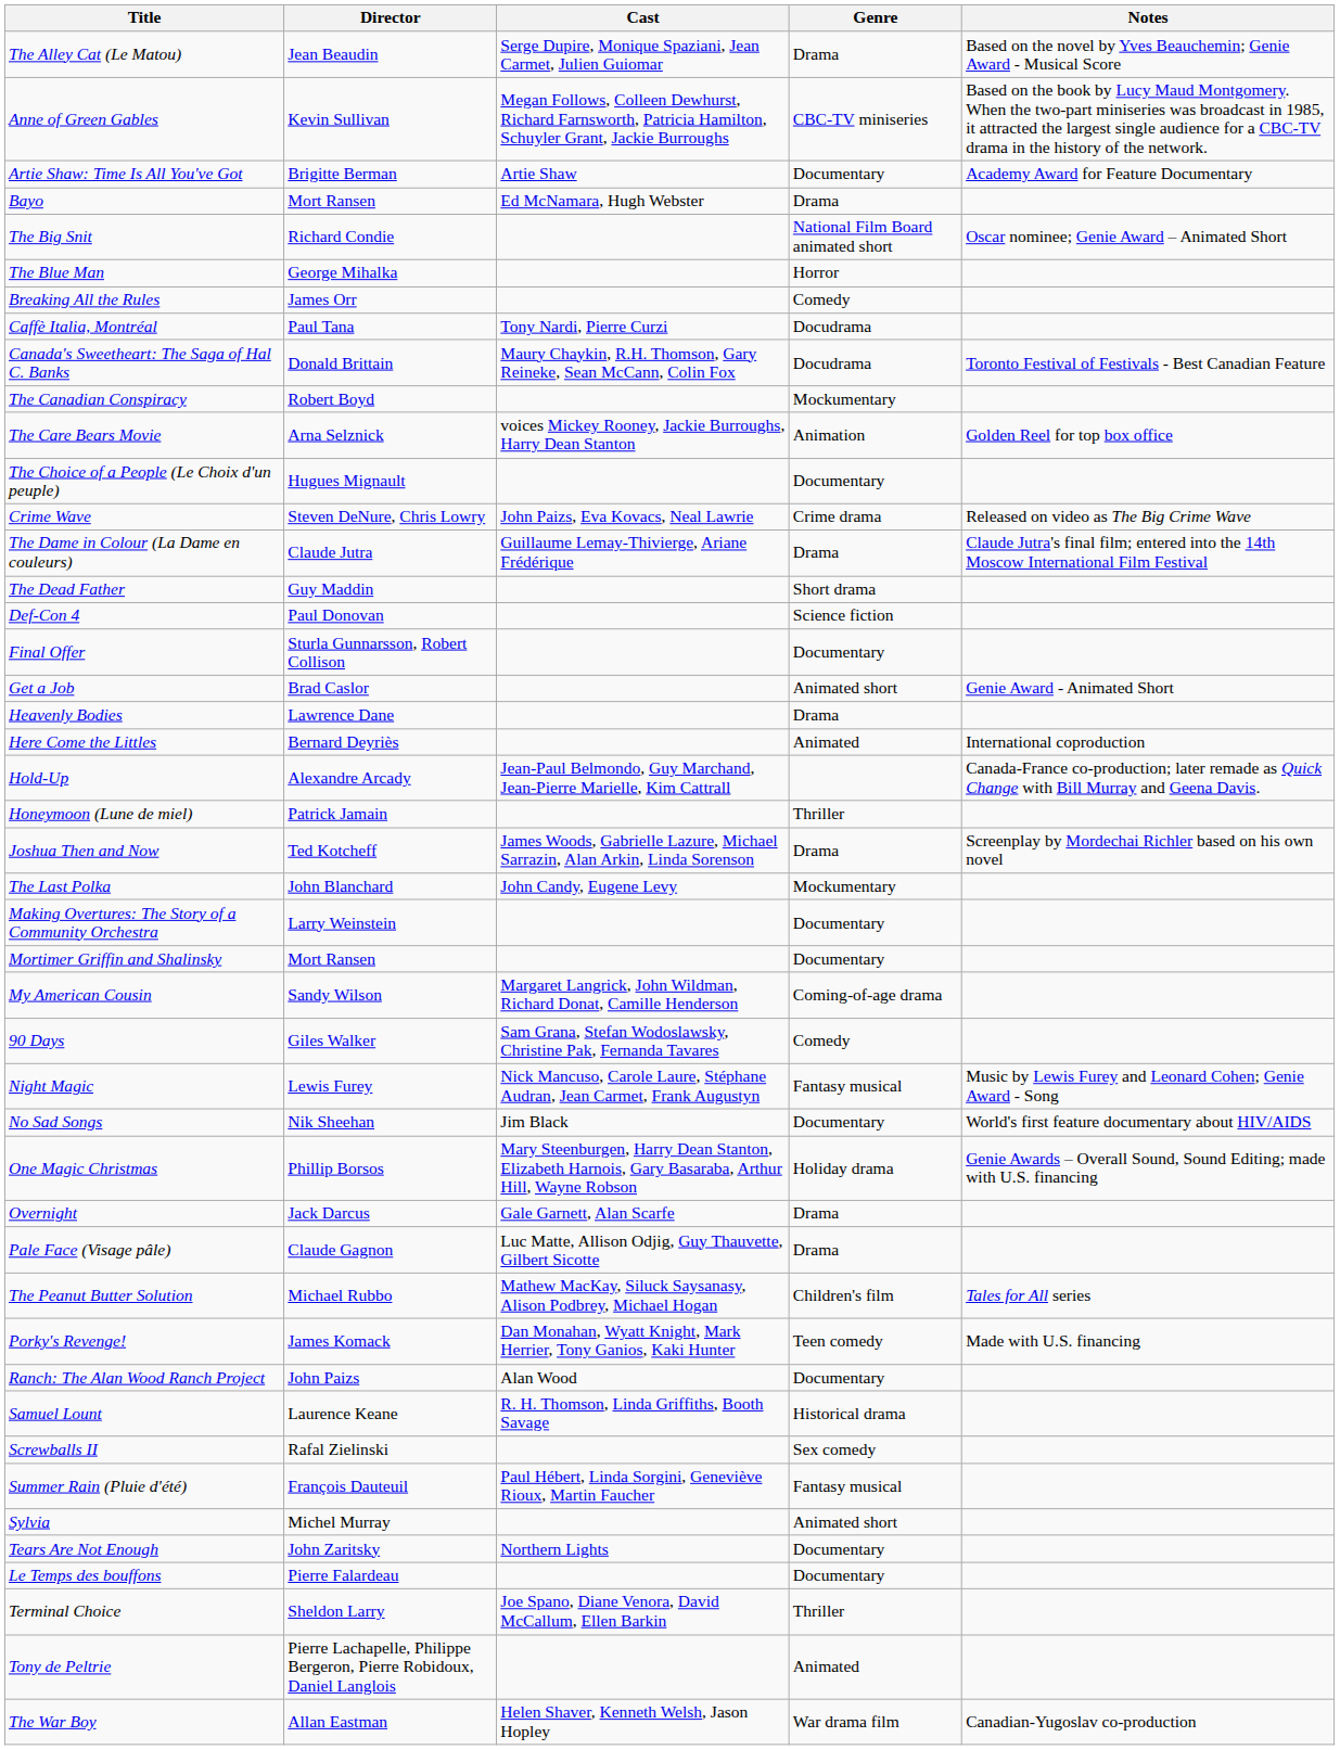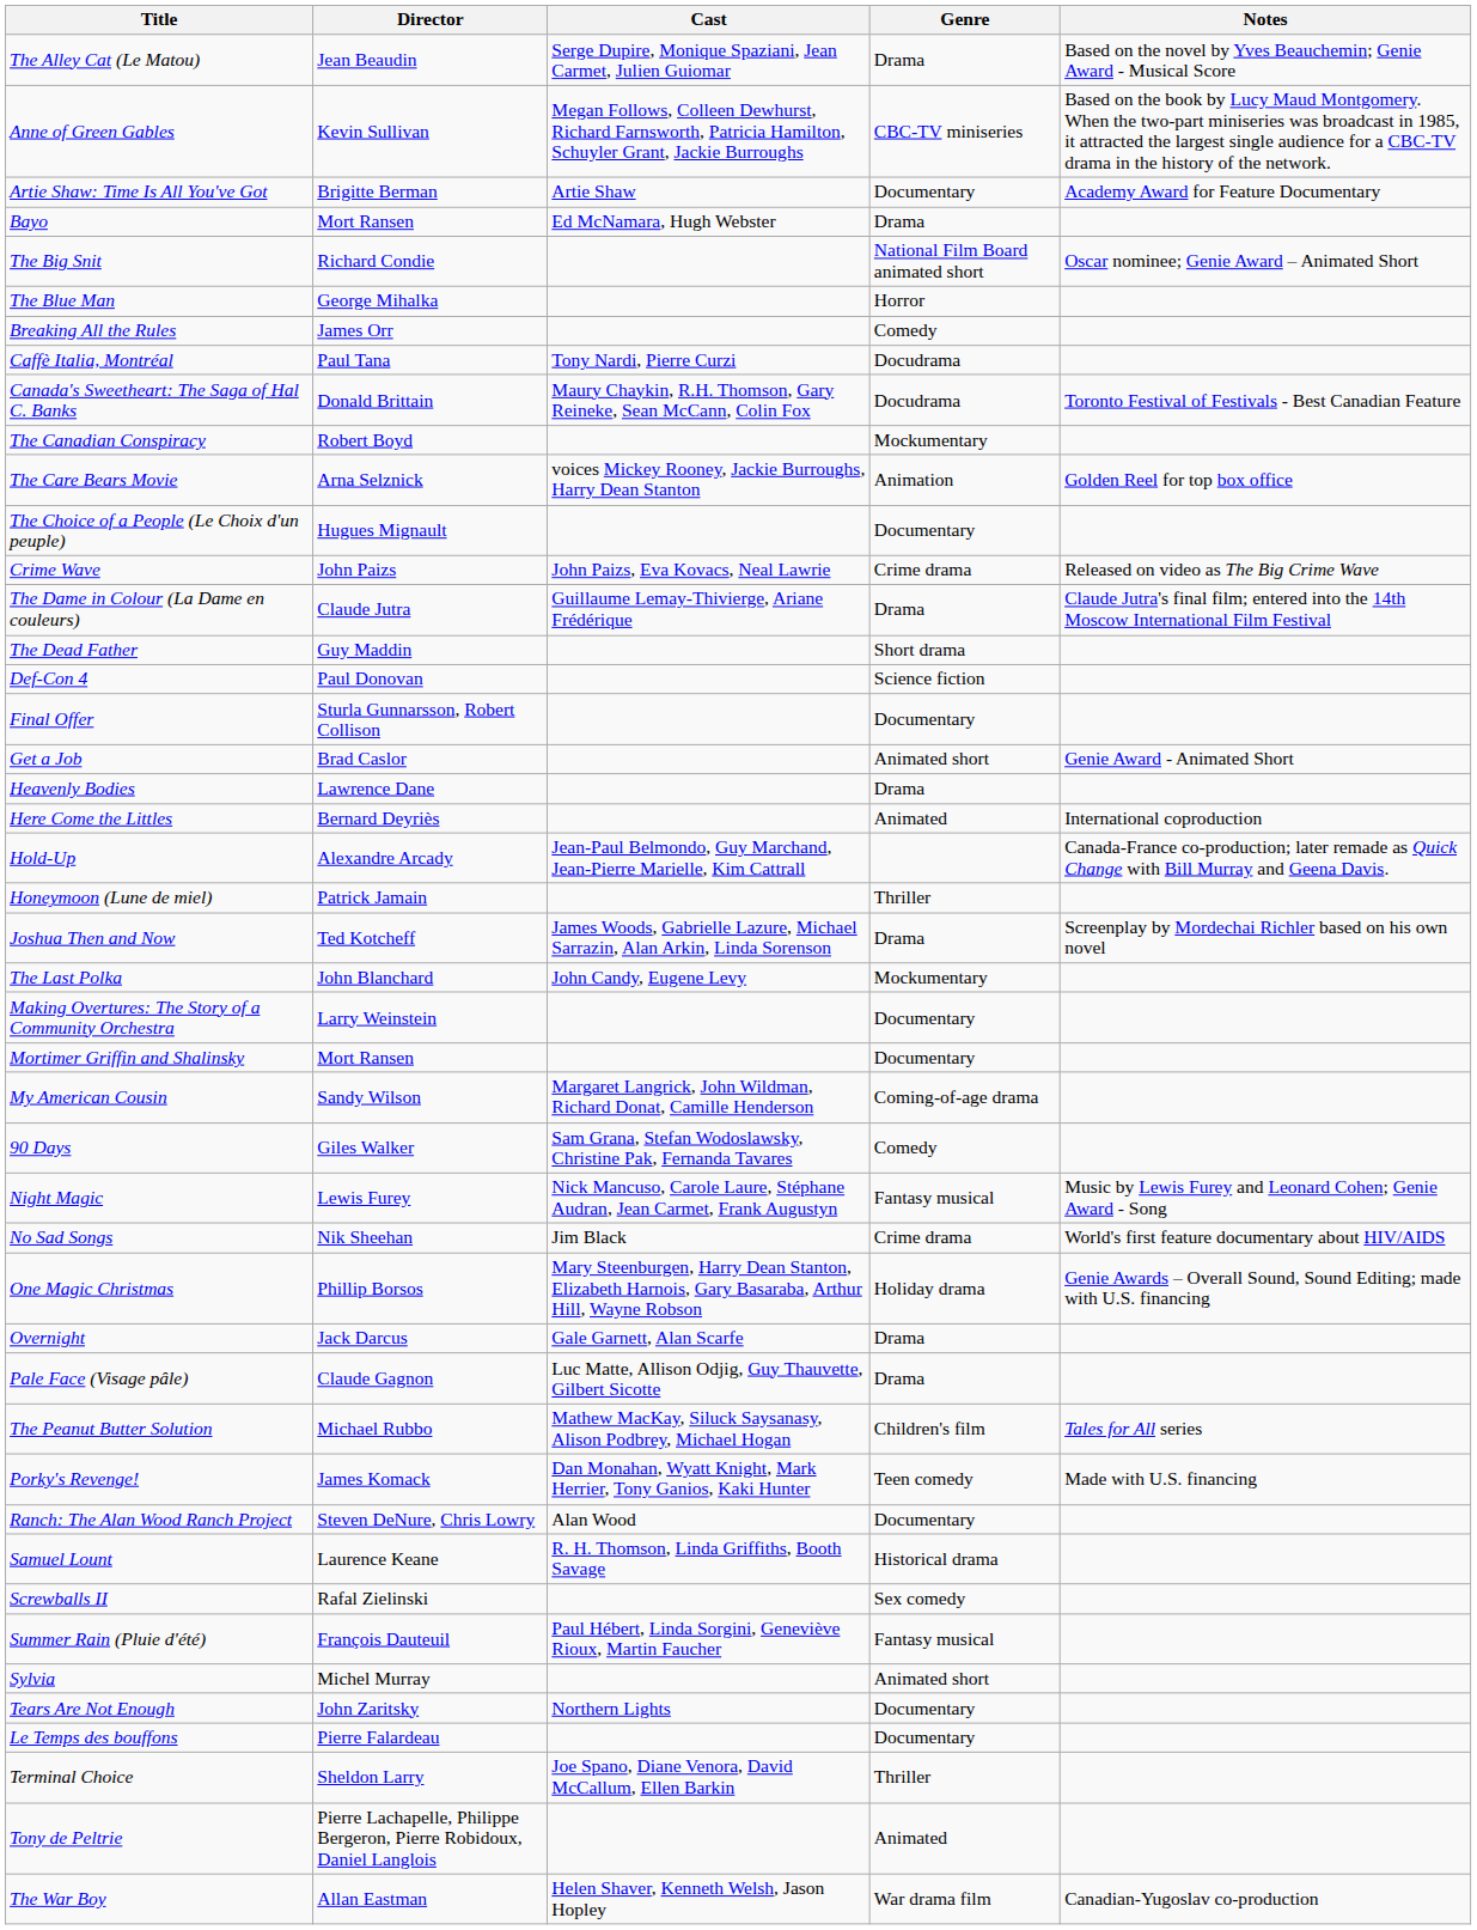Crime Wave | Director: Steven DeNure, Chris Lowry -> John Paizs
No Sad Songs | Genre: Documentary -> Crime drama
Ranch: The Alan Wood Ranch Project | Director: John Paizs -> Steven DeNure, Chris Lowry
